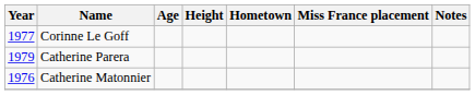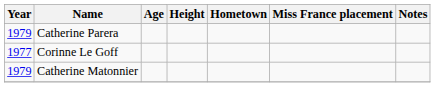rows swapped: Catherine Parera <-> Corinne Le Goff
Catherine Matonnier | Year: 1976 -> 1979
